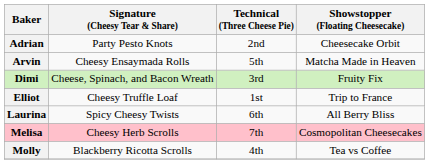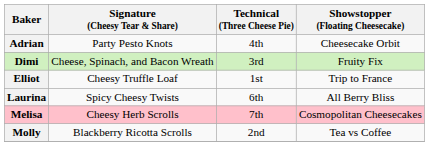Adrian | Technical (Three Cheese Pie): 2nd -> 4th
- row: Arvin | Cheesy Ensaymada Rolls | 5th | Matcha Made in Heaven
Molly | Technical (Three Cheese Pie): 4th -> 2nd
